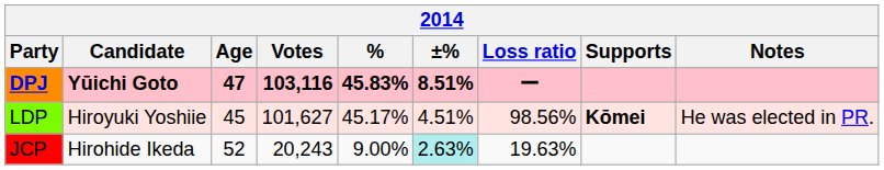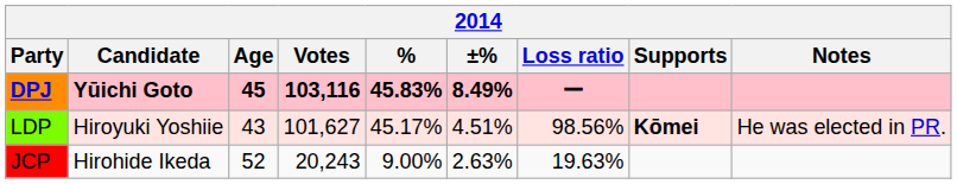DPJ | Age: 47 -> 45
DPJ | ±%: 8.51% -> 8.49%
LDP | Age: 45 -> 43
JCP | ±%: paleturquoise background -> no background
